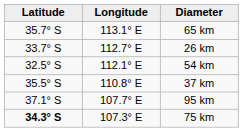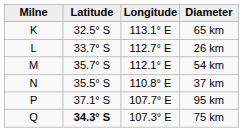+ column: Milne | K | L | M | N | P | Q
65 km | Latitude: 35.7° S -> 32.5° S
54 km | Latitude: 32.5° S -> 35.7° S
